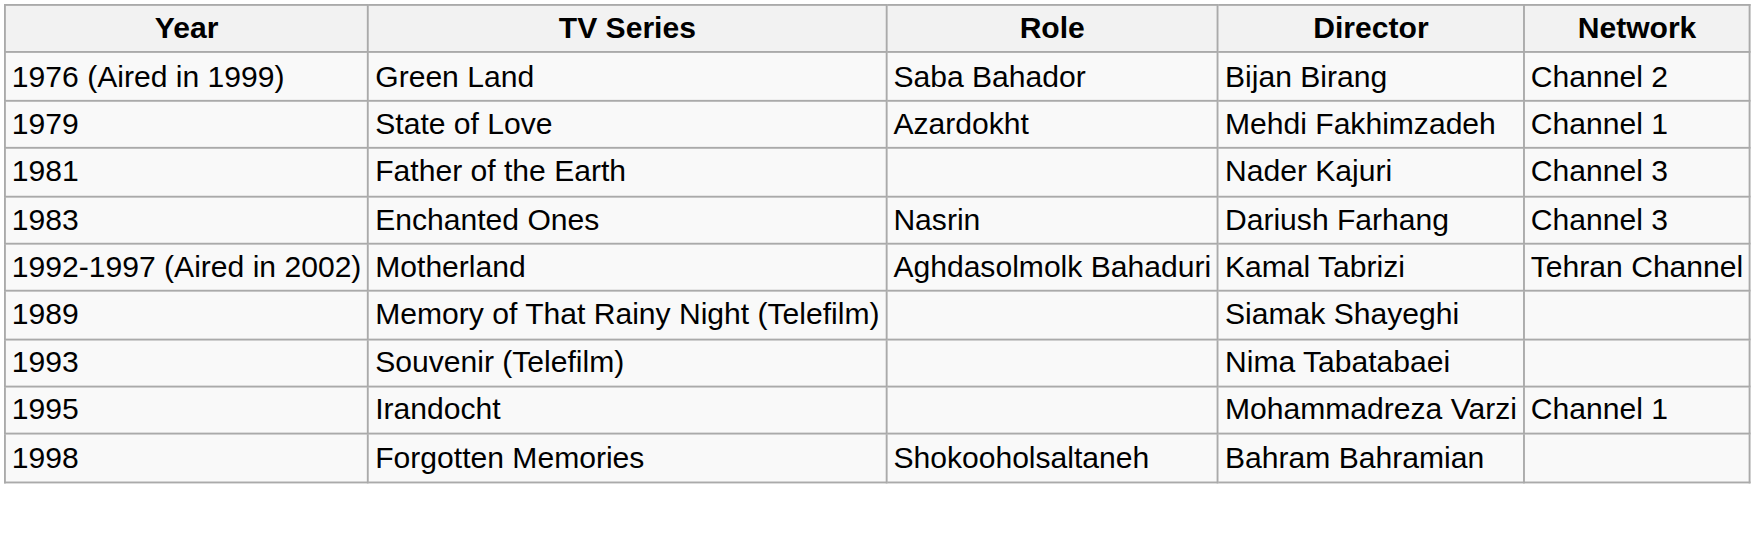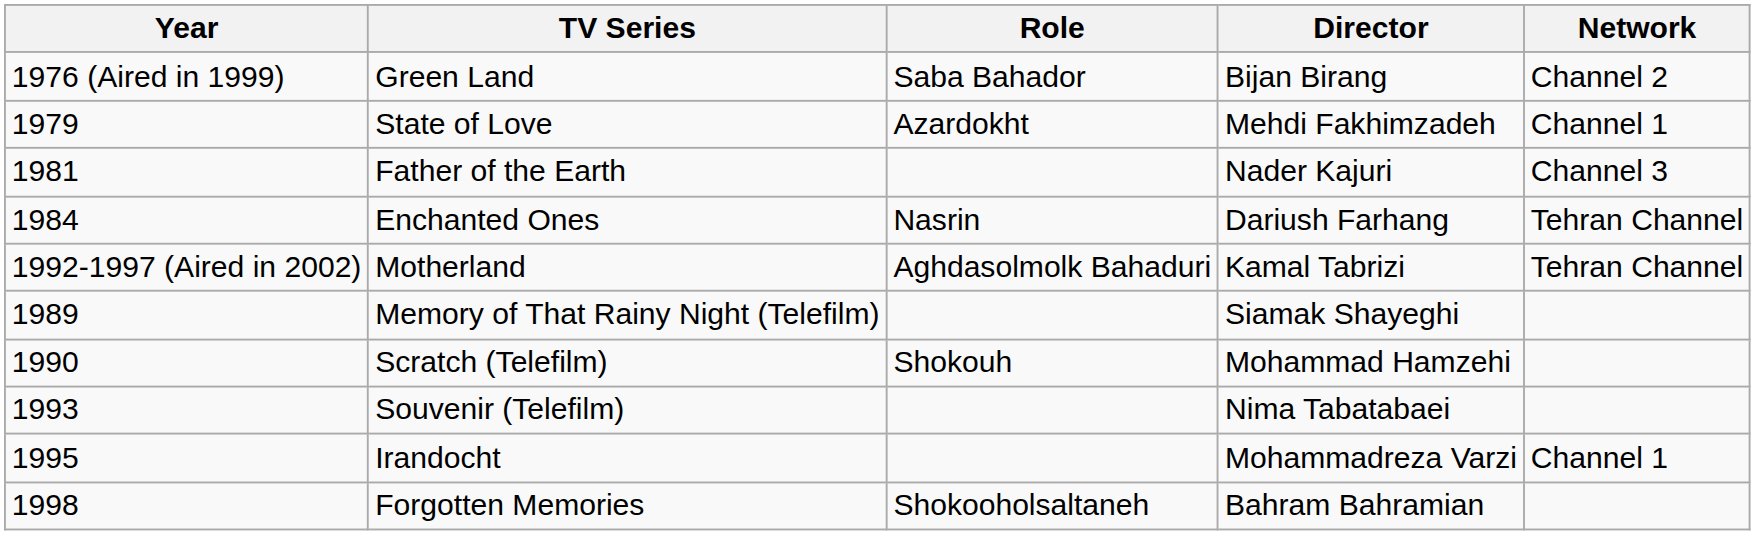Enchanted Ones | Year: 1983 -> 1984
Enchanted Ones | Network: Channel 3 -> Tehran Channel
+ row: 1990 | Scratch (Telefilm) | Shokouh | Mohammad Hamzehi
